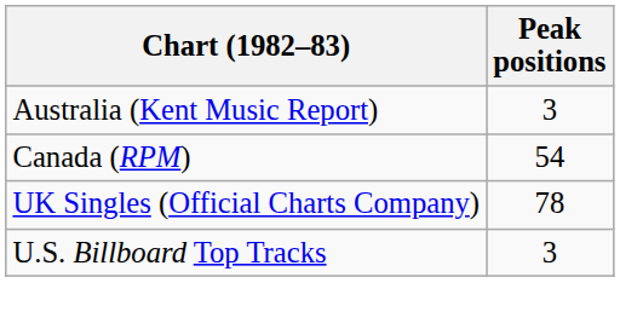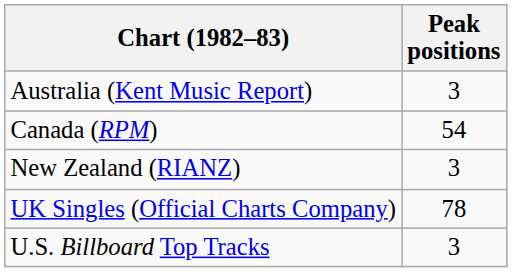+ row: New Zealand (RIANZ) | 3
